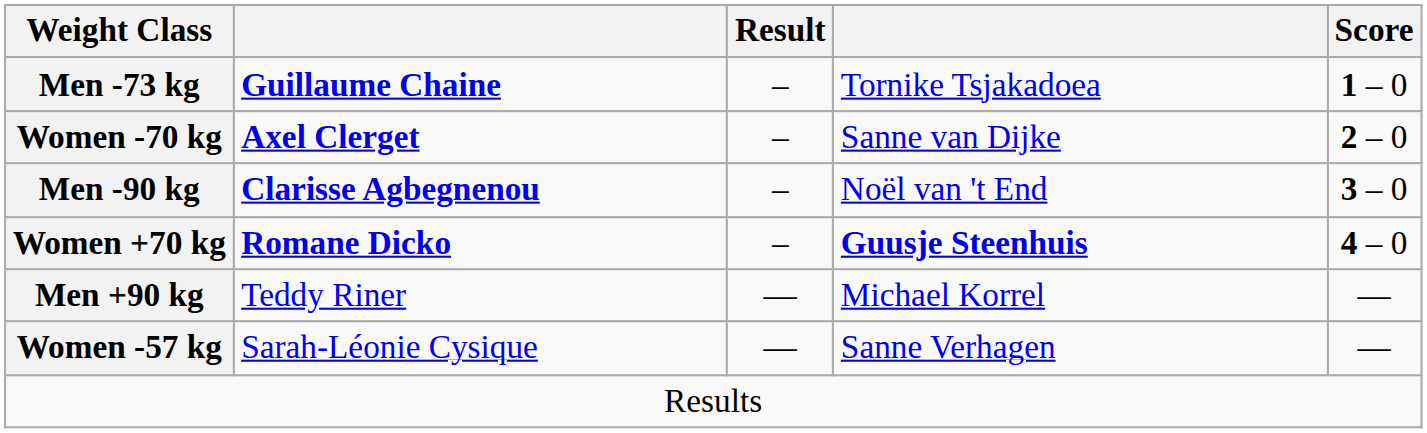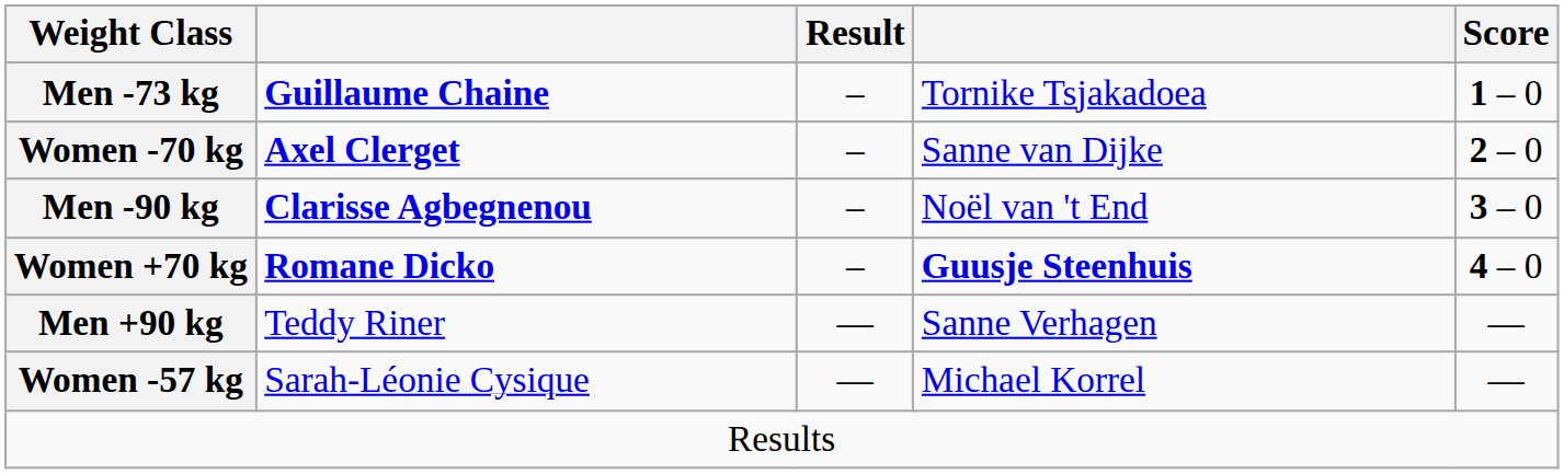Men +90 kg | column 4: Michael Korrel -> Sanne Verhagen
Women -57 kg | column 4: Sanne Verhagen -> Michael Korrel
